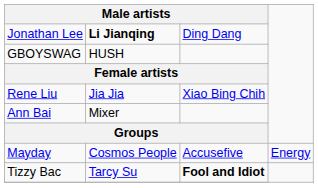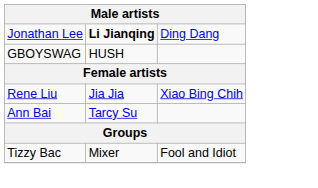Ann Bai | column 2: Mixer -> Tarcy Su
- row: Mayday | Cosmos People | Accusefive | Energy
Tizzy Bac | column 2: Tarcy Su -> Mixer
Tizzy Bac | column 3: bold -> normal
